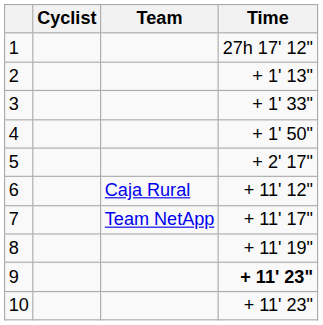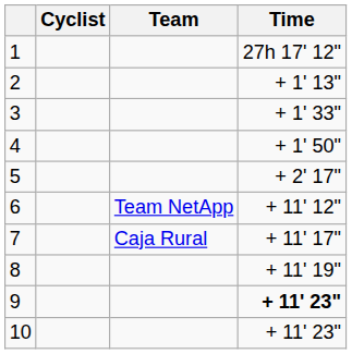6 | Team: Caja Rural -> Team NetApp
7 | Team: Team NetApp -> Caja Rural
